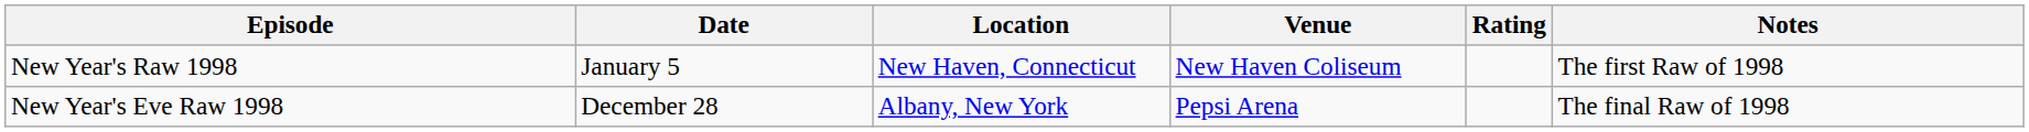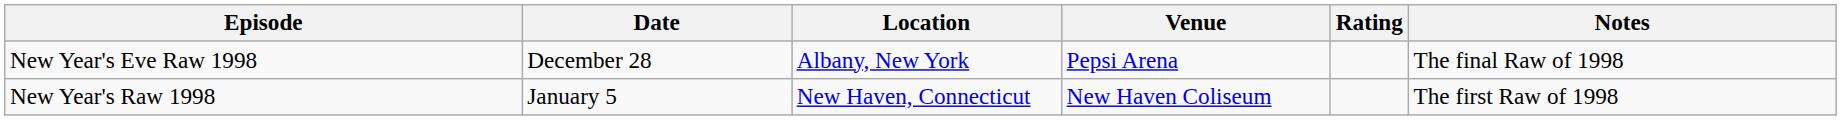rows swapped: New Year's Raw 1998 <-> New Year's Eve Raw 1998
